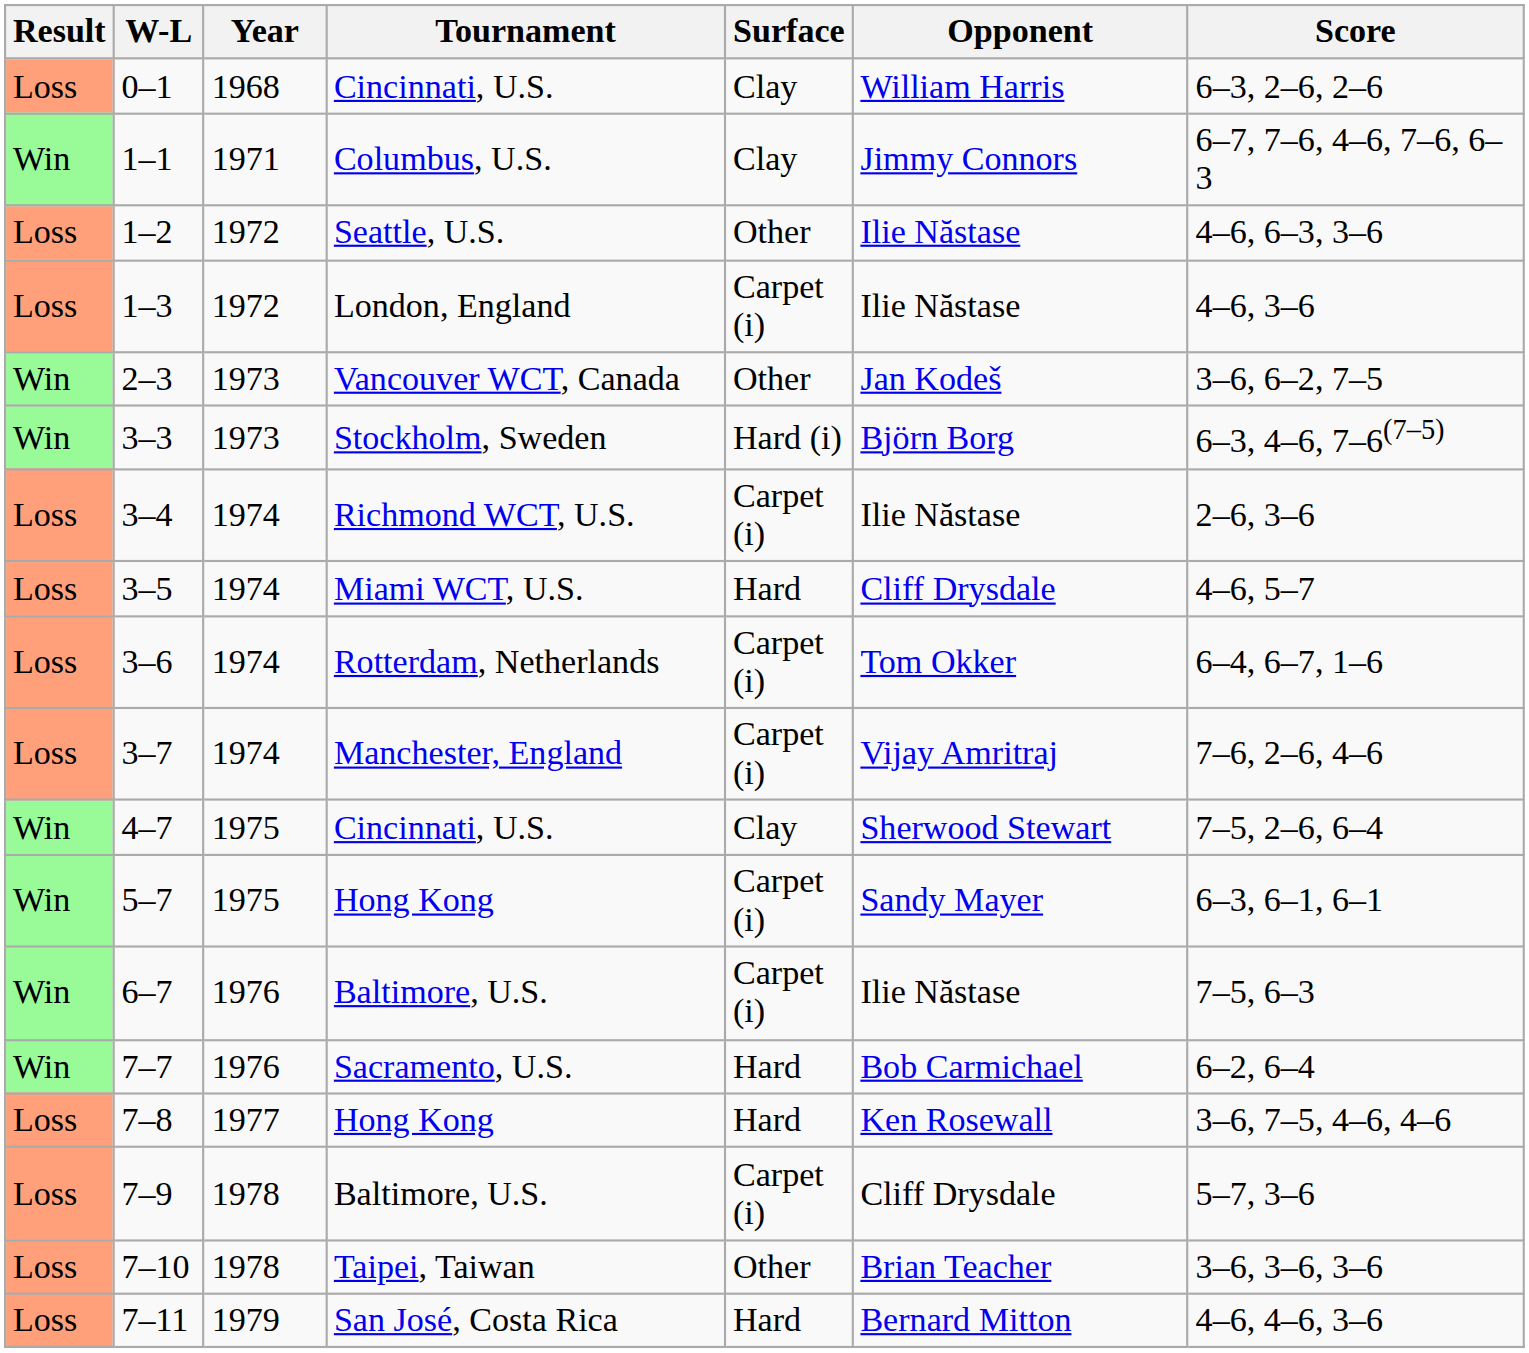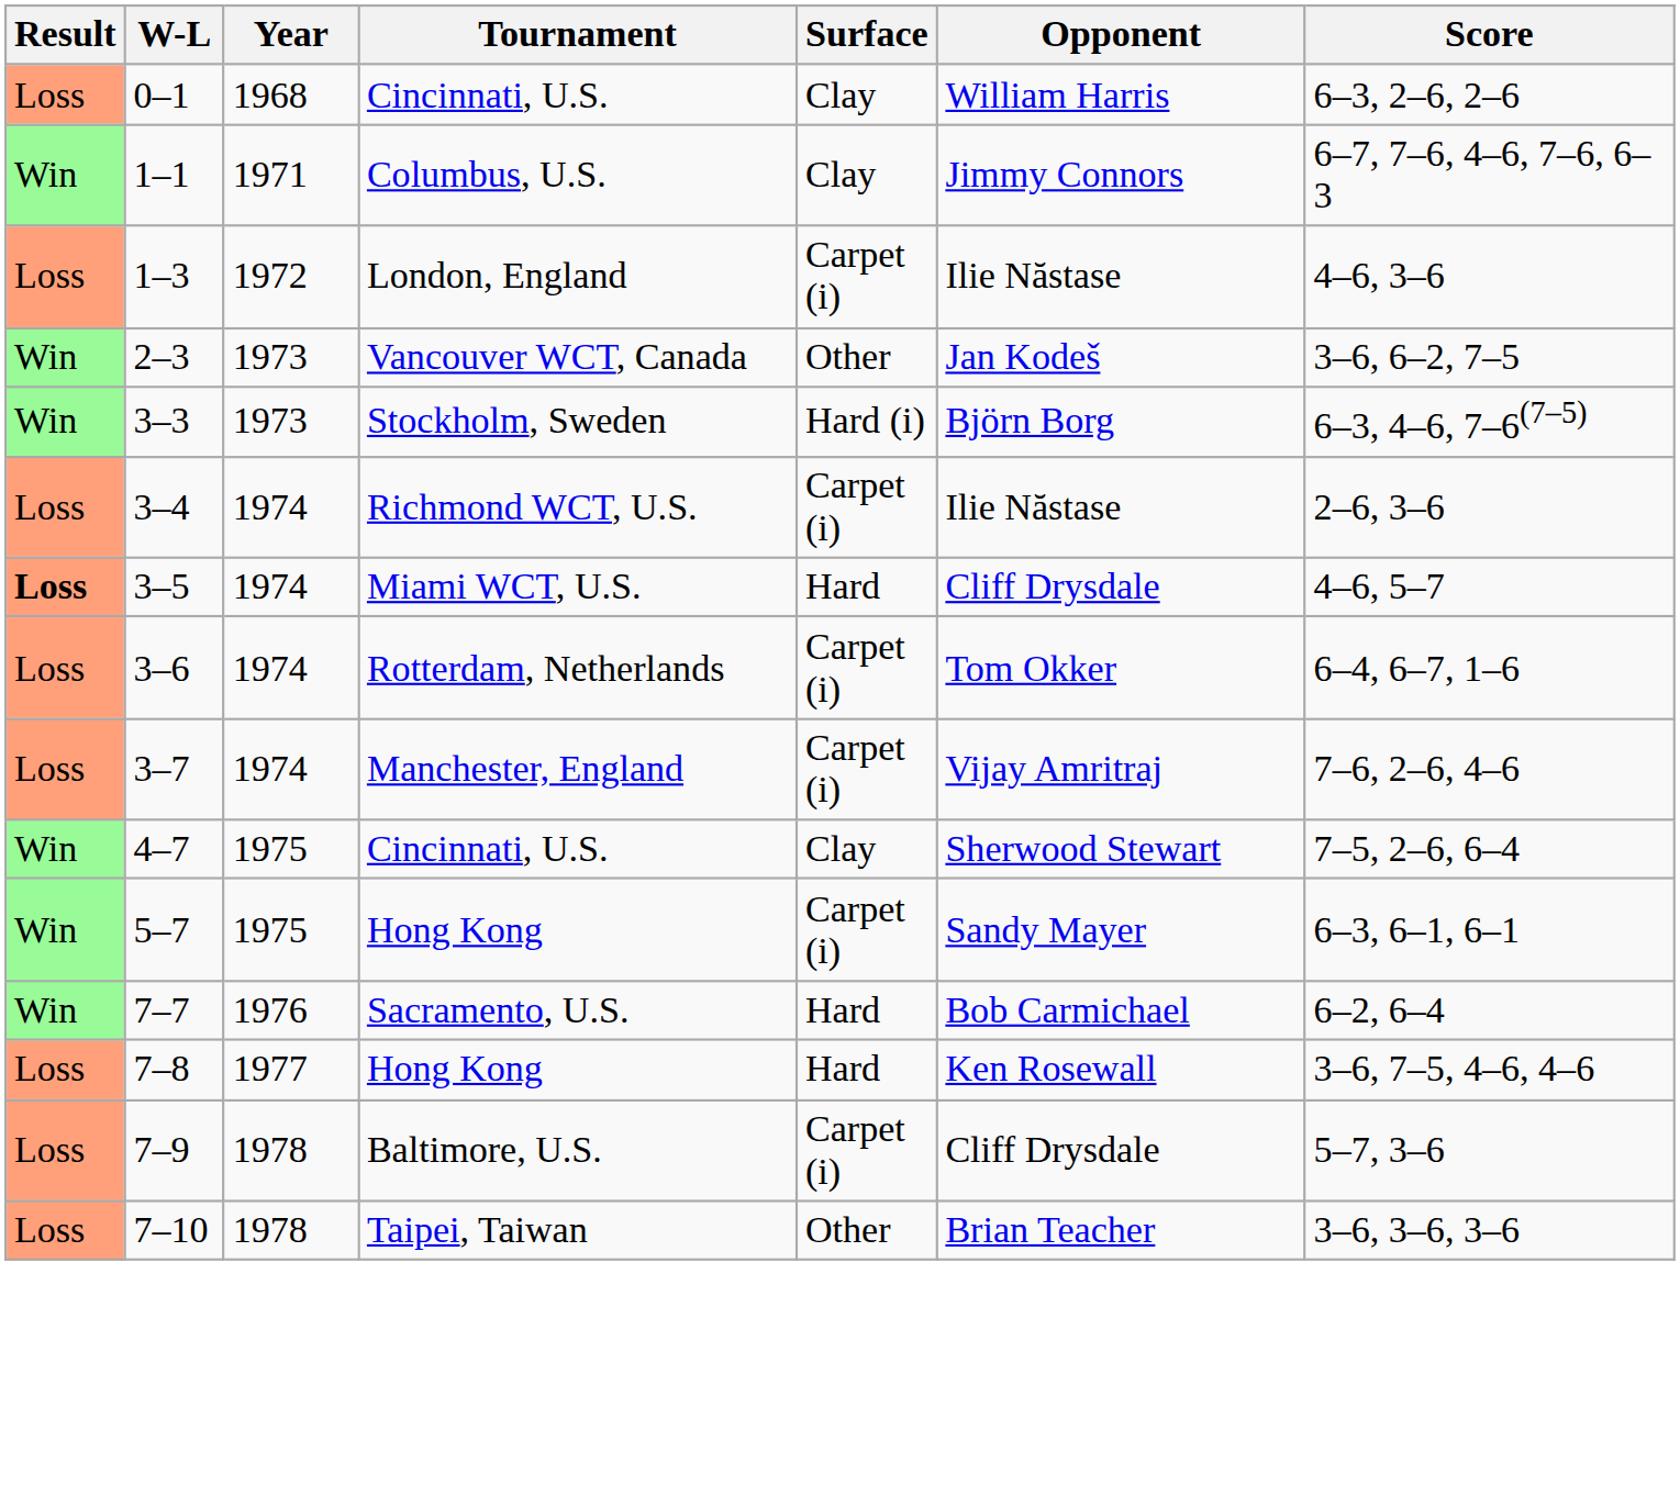- row: Loss | 1–2 | 1972 | Seattle, U.S. | Other | Ilie Năstase | 4–6, 6–3, 3–6
3–5 | Result: normal -> bold
- row: Win | 6–7 | 1976 | Baltimore, U.S. | Carpet (i) | Ilie Năstase | 7–5, 6–3
- row: Loss | 7–11 | 1979 | San José, Costa Rica | Hard | Bernard Mitton | 4–6, 4–6, 3–6
